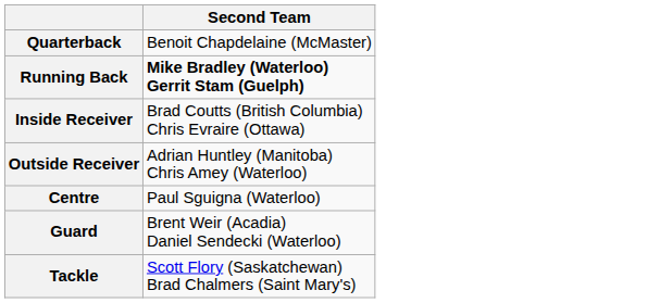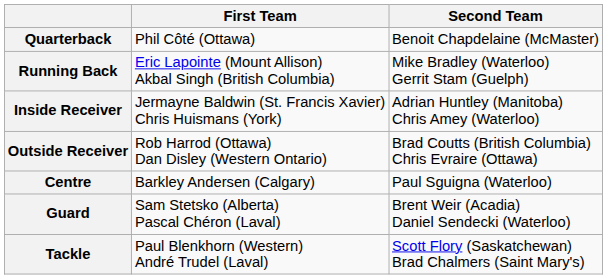+ column: First Team | Phil Côté (Ottawa) | Eric Lapointe (Mount Allison) Akbal Singh (British Columbia) | Jermayne Baldwin (St. Francis Xavier) Chris Huismans (York) | Rob Harrod (Ottawa) Dan Disley (Western Ontario) | Barkley Andersen (Calgary) | Sam Stetsko (Alberta) Pascal Chéron (Laval) | Paul Blenkhorn (Western) André Trudel (Laval)
Running Back | Second Team: bold -> normal
Inside Receiver | Second Team: Brad Coutts (British Columbia) Chris Evraire (Ottawa) -> Adrian Huntley (Manitoba) Chris Amey (Waterloo)
Outside Receiver | Second Team: Adrian Huntley (Manitoba) Chris Amey (Waterloo) -> Brad Coutts (British Columbia) Chris Evraire (Ottawa)
